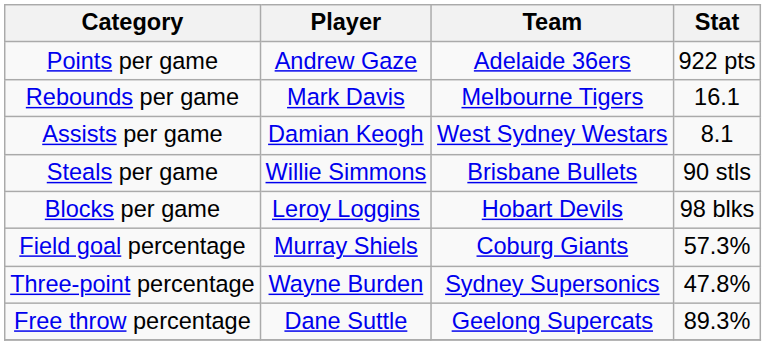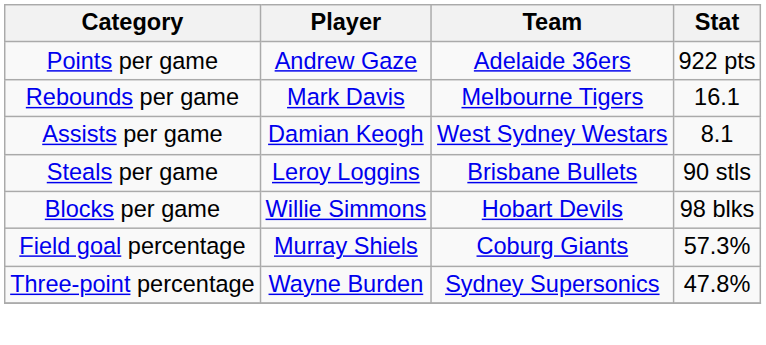Steals per game | Player: Willie Simmons -> Leroy Loggins
Blocks per game | Player: Leroy Loggins -> Willie Simmons
- row: Free throw percentage | Dane Suttle | Geelong Supercats | 89.3%
